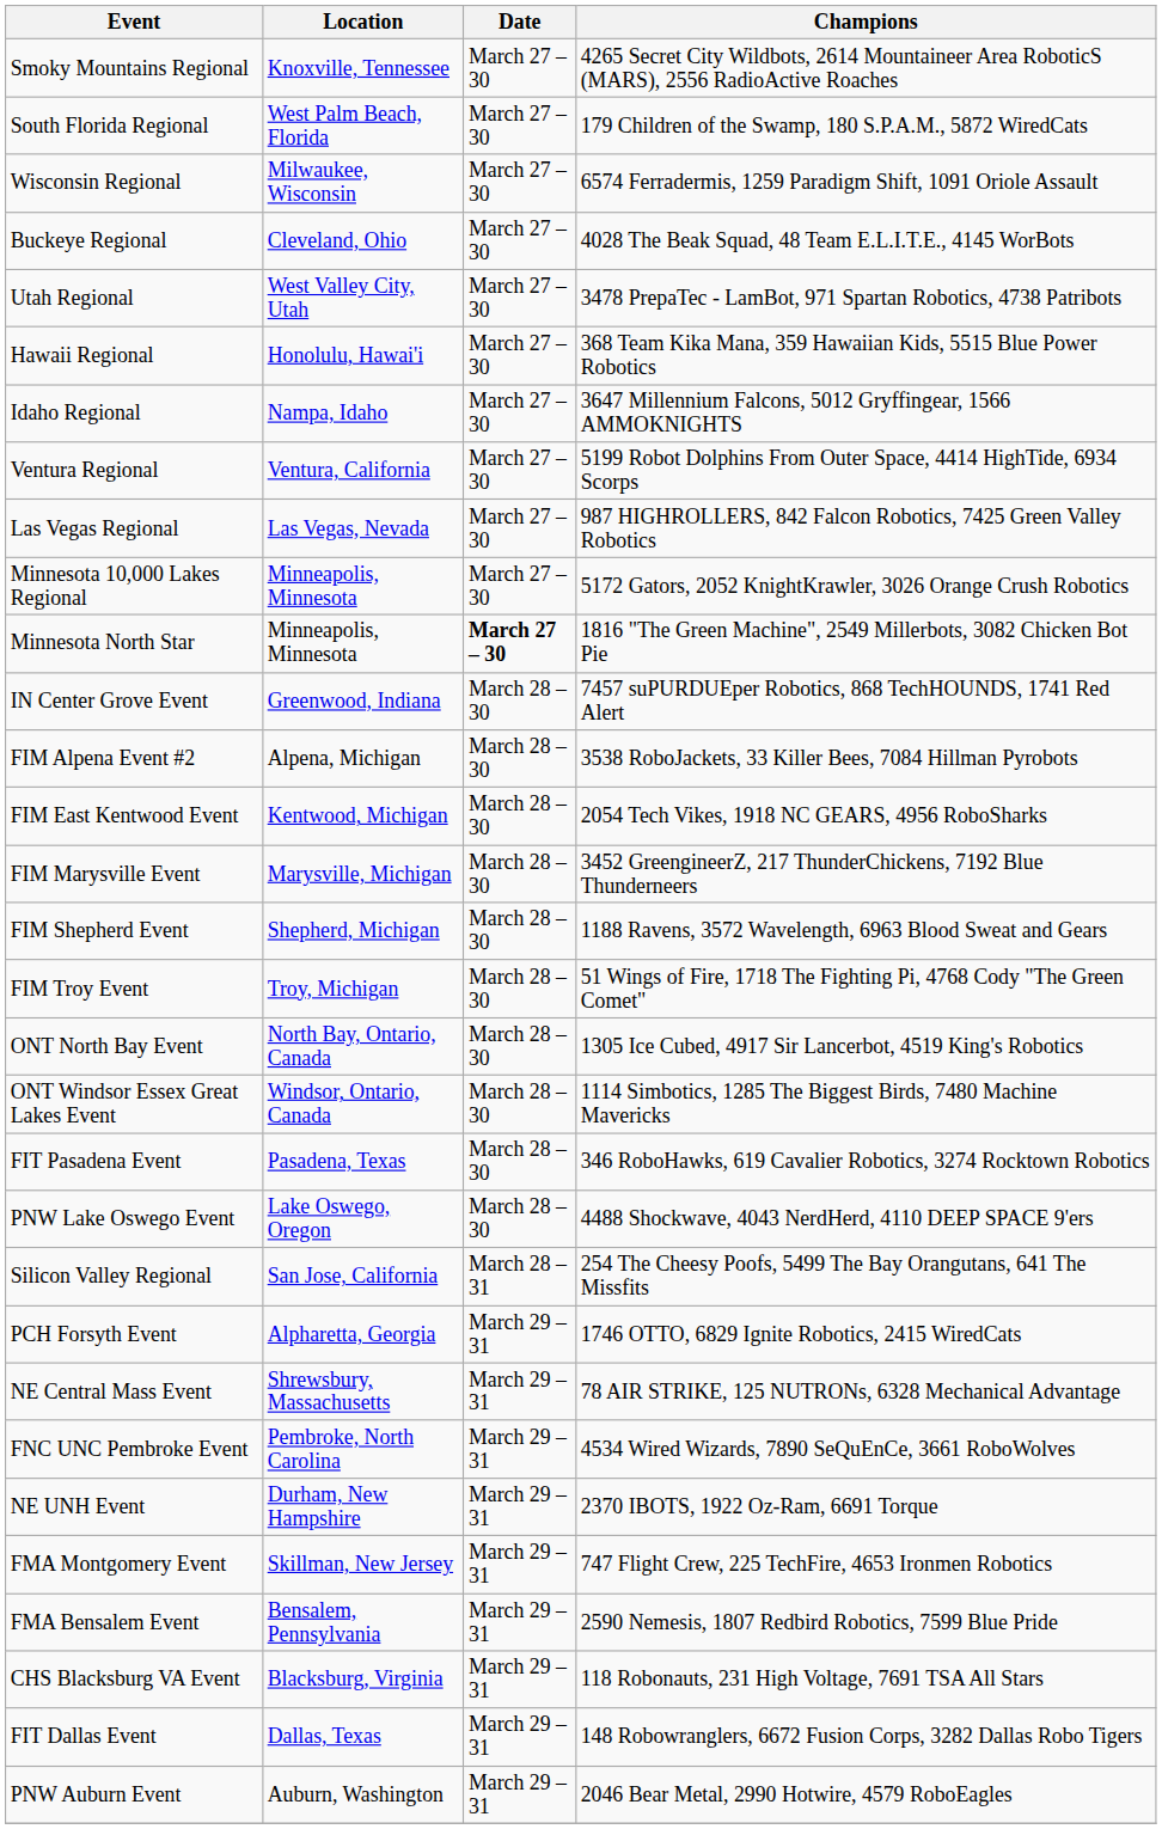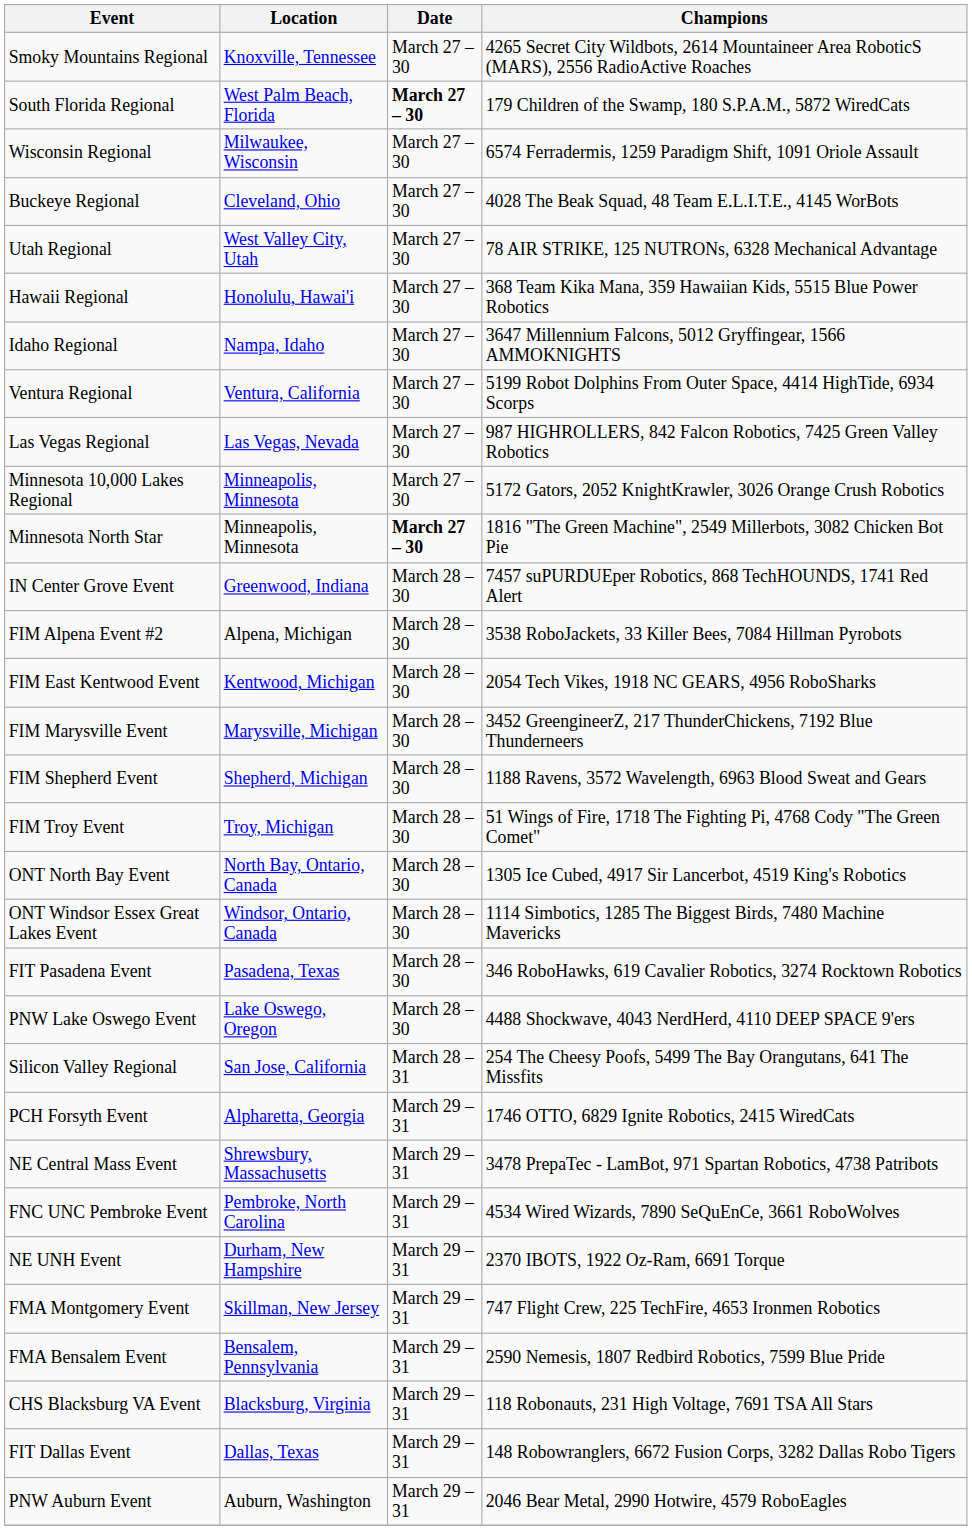South Florida Regional | Date: normal -> bold
Utah Regional | Champions: 3478 PrepaTec - LamBot, 971 Spartan Robotics, 4738 Patribots -> 78 AIR STRIKE, 125 NUTRONs, 6328 Mechanical Advantage
NE Central Mass Event | Champions: 78 AIR STRIKE, 125 NUTRONs, 6328 Mechanical Advantage -> 3478 PrepaTec - LamBot, 971 Spartan Robotics, 4738 Patribots
